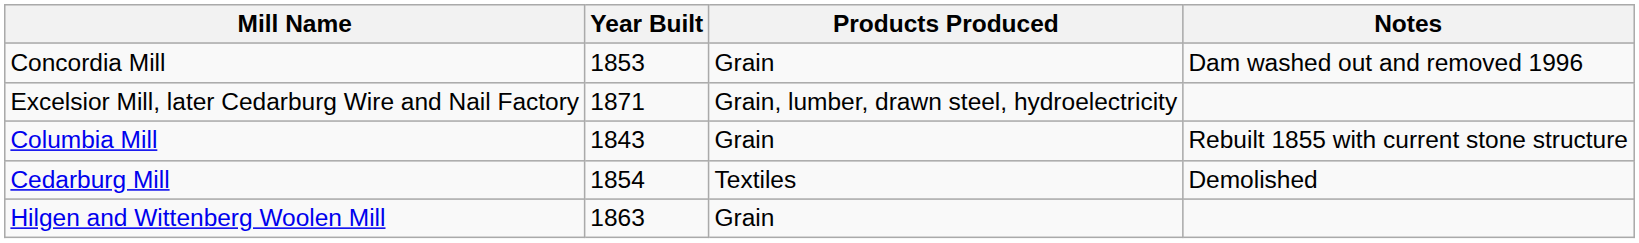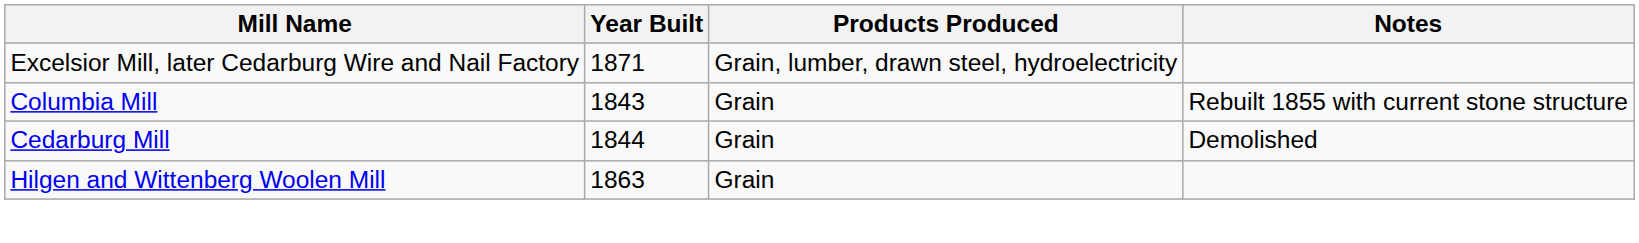- row: Concordia Mill | 1853 | Grain | Dam washed out and removed 1996
Cedarburg Mill | Year Built: 1854 -> 1844
Cedarburg Mill | Products Produced: Textiles -> Grain
